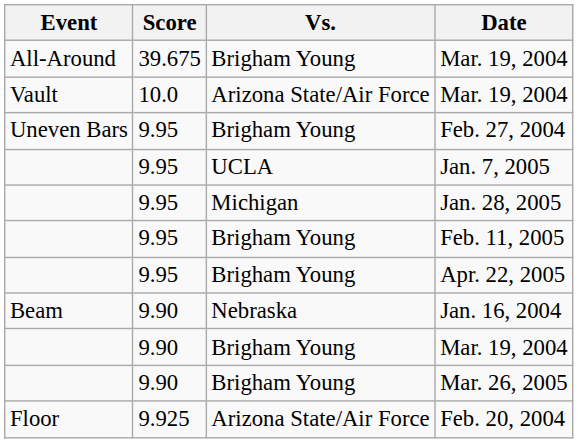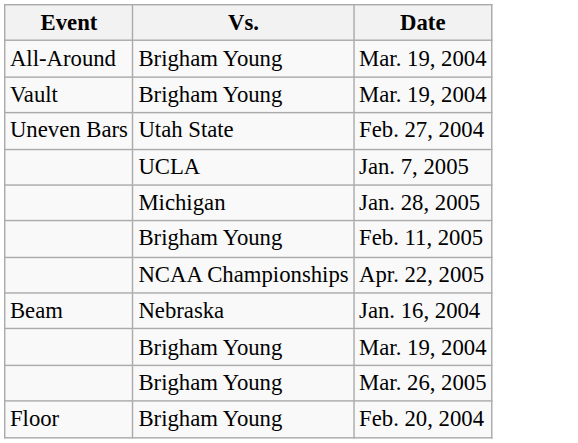- column: Score | 39.675 | 10.0 | 9.95 | 9.95 | 9.95 | 9.95 | 9.95 | 9.90 | 9.90 | 9.90 | 9.925
Vault / Mar. 19, 2004 | Vs.: Arizona State/Air Force -> Brigham Young
Feb. 27, 2004 | Vs.: Brigham Young -> Utah State
Apr. 22, 2005 | Vs.: Brigham Young -> NCAA Championships
Feb. 20, 2004 | Vs.: Arizona State/Air Force -> Brigham Young
